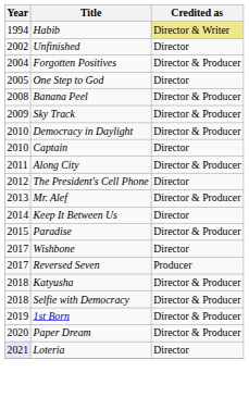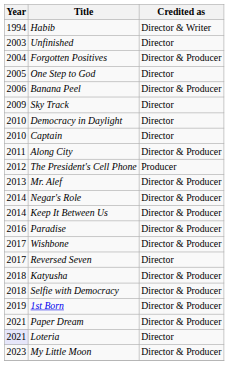Habib | Credited as: khaki background -> no background
Unfinished | Year: 2002 -> 2003
Banana Peel | Year: 2008 -> 2006
Sky Track | Credited as: Director & Producer -> Director
Democracy in Daylight | Credited as: Director & Producer -> Director
The President's Cell Phone | Credited as: Director -> Producer
+ row: 2014 | Negar's Role | Director & Producer
Keep It Between Us | Credited as: Director -> Director & Producer
Paradise | Year: 2015 -> 2016
Wishbone | Credited as: Director -> Director & Producer
Reversed Seven | Credited as: Producer -> Director
Paper Dream | Year: 2020 -> 2021
+ row: 2023 | My Little Moon | Director & Producer
